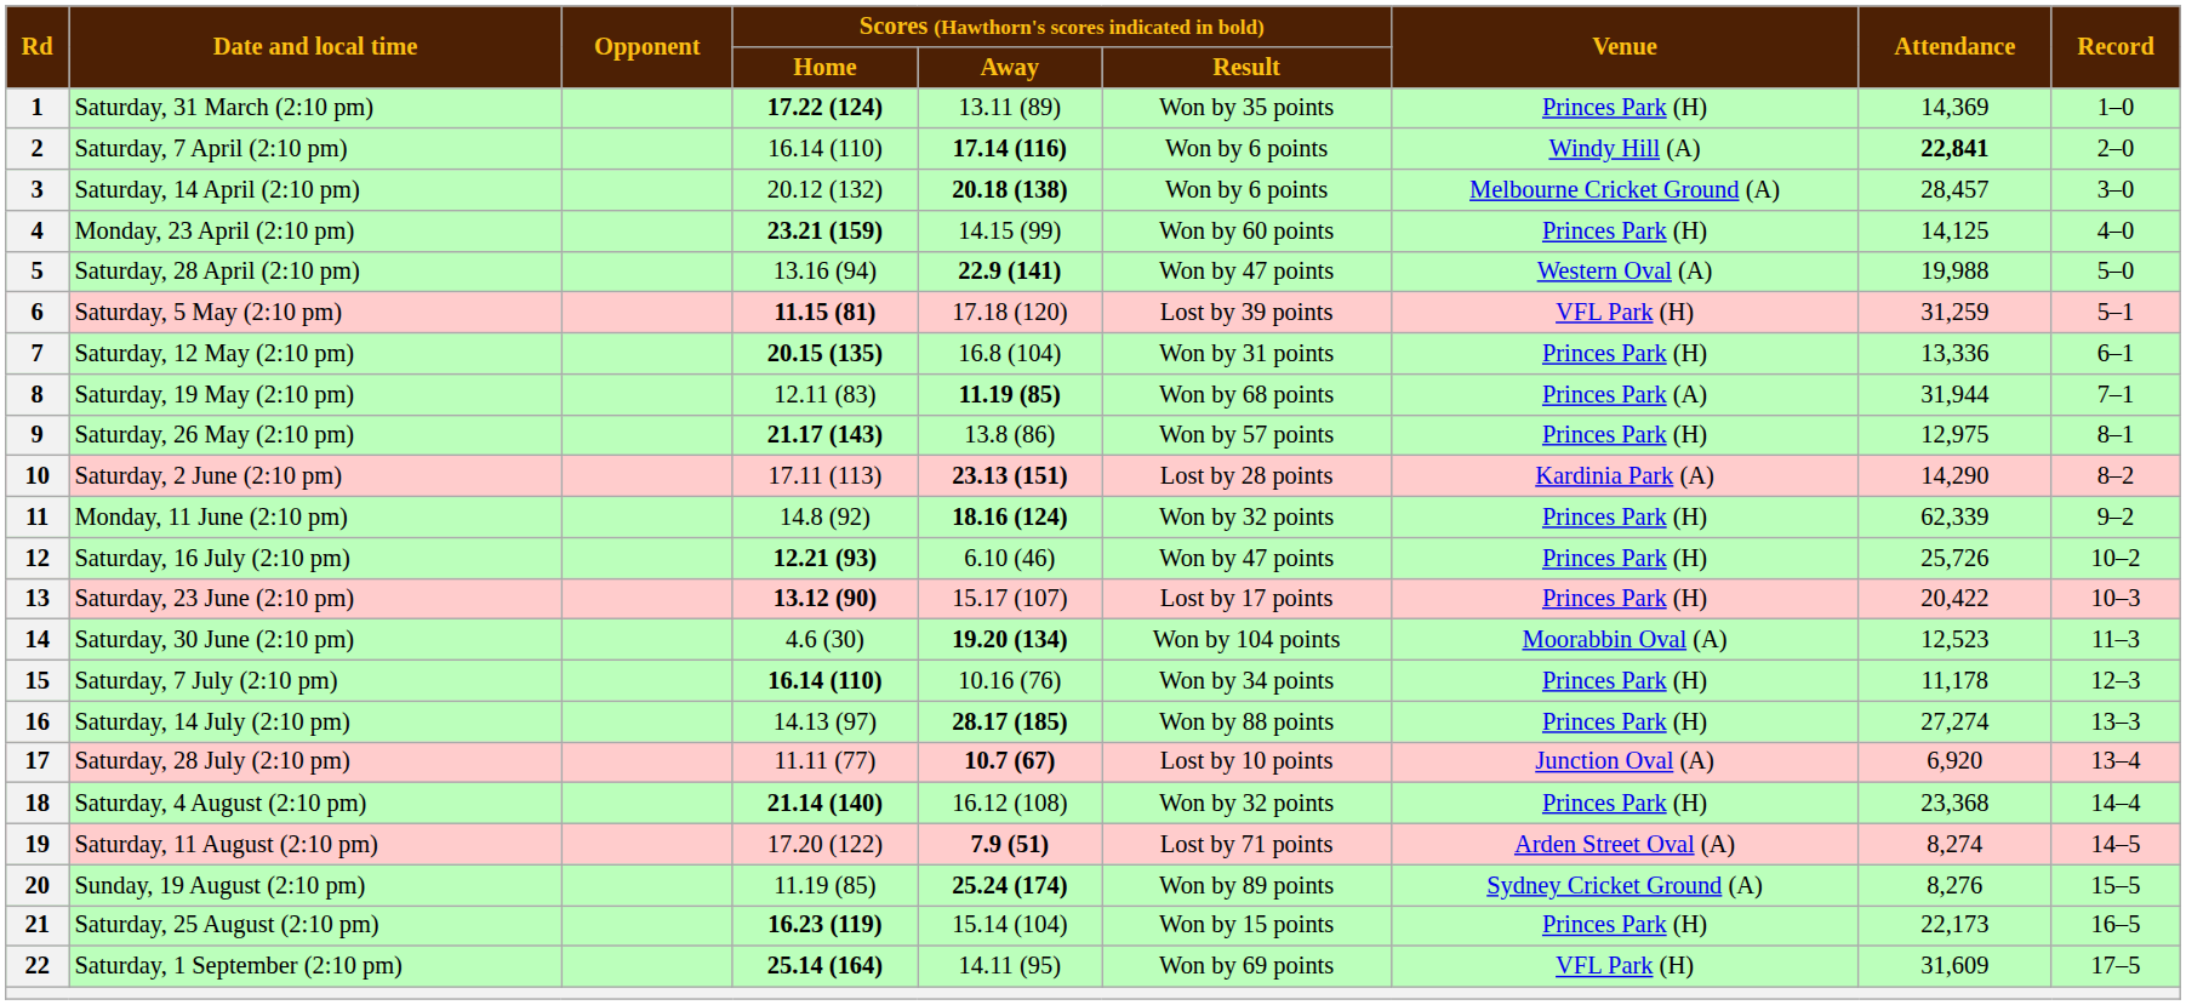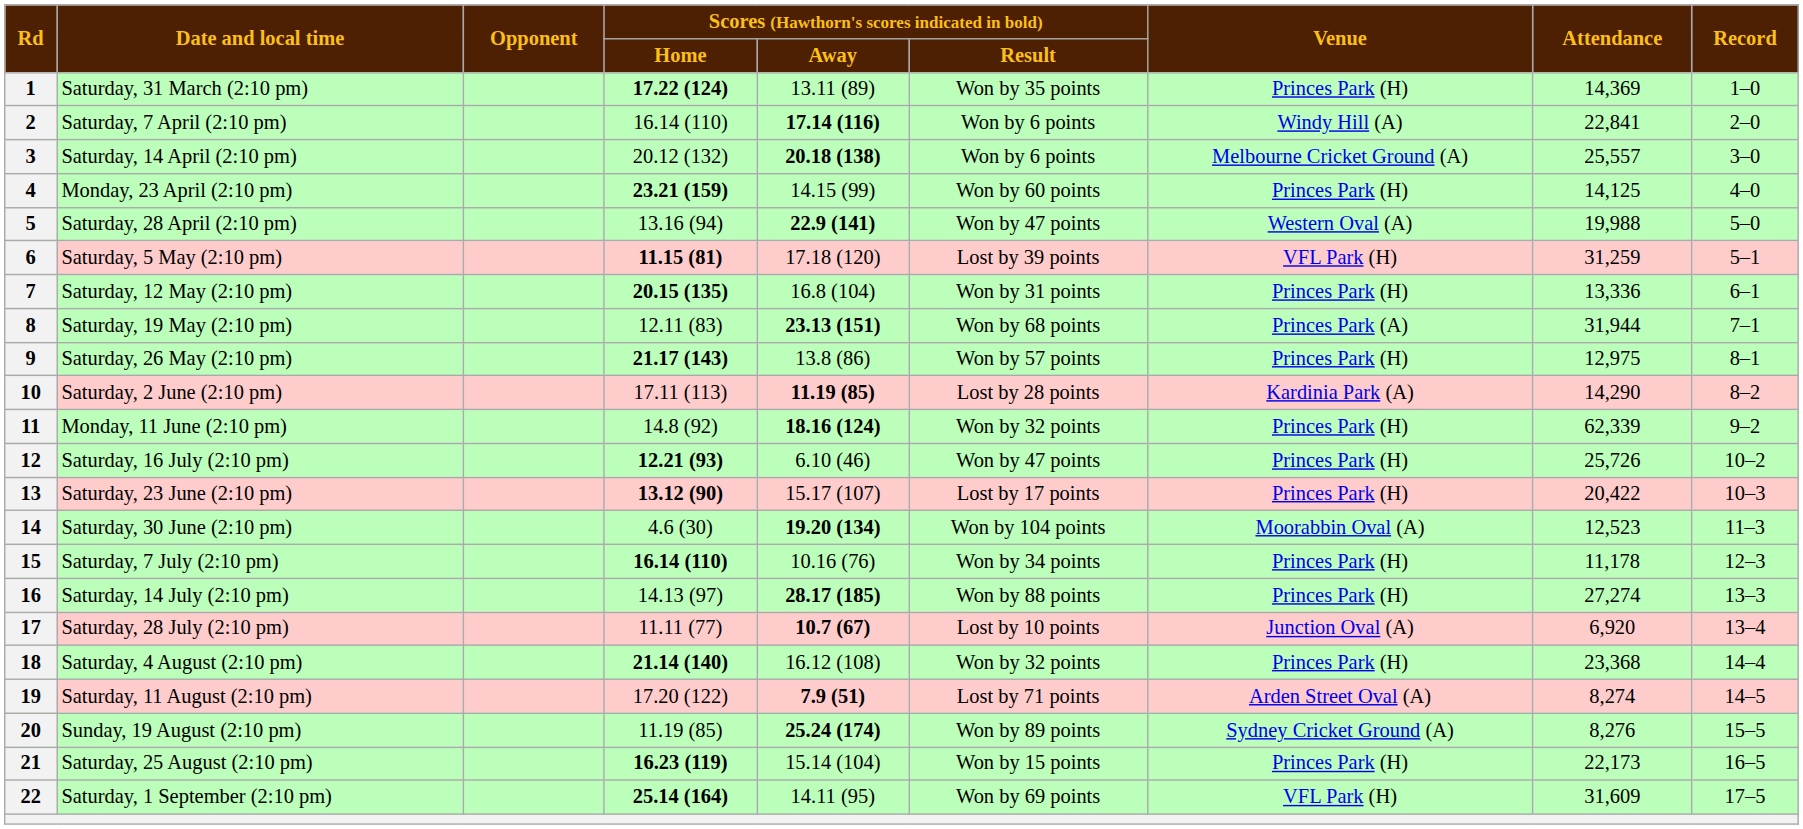2 | column 8: bold -> normal
3 | column 8: 28,457 -> 25,557
8 | column 5: 11.19 (85) -> 23.13 (151)
10 | column 5: 23.13 (151) -> 11.19 (85)
